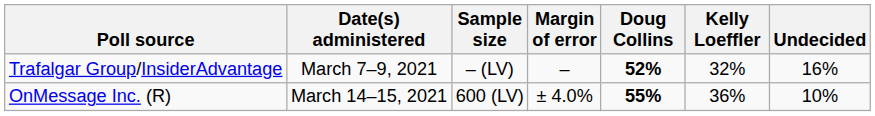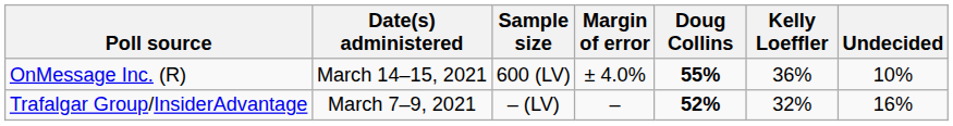rows swapped: OnMessage Inc. (R) <-> Trafalgar Group/InsiderAdvantage
